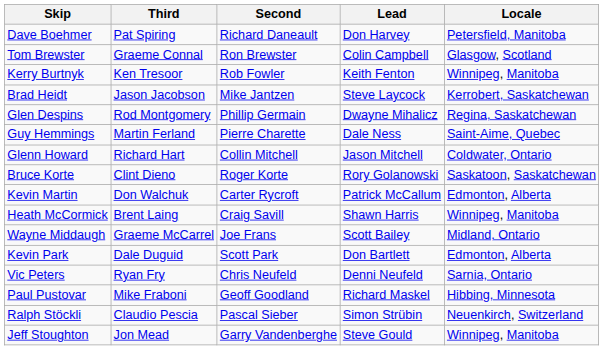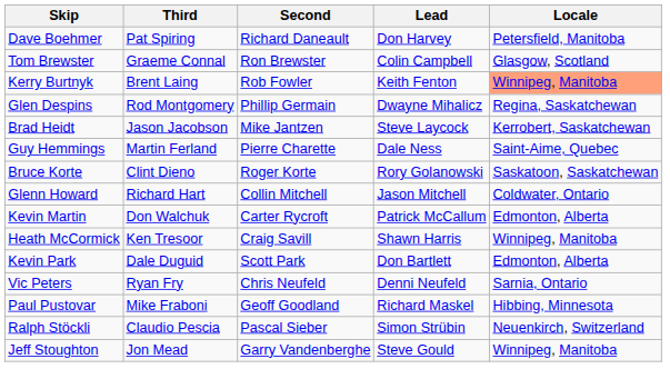Kerry Burtnyk | Third: Ken Tresoor -> Brent Laing
Kerry Burtnyk | Locale: no background -> lightsalmon background
rows swapped: Glen Despins <-> Brad Heidt
rows swapped: Glenn Howard <-> Bruce Korte
Heath McCormick | Third: Brent Laing -> Ken Tresoor
- row: Wayne Middaugh | Graeme McCarrel | Joe Frans | Scott Bailey | Midland, Ontario
